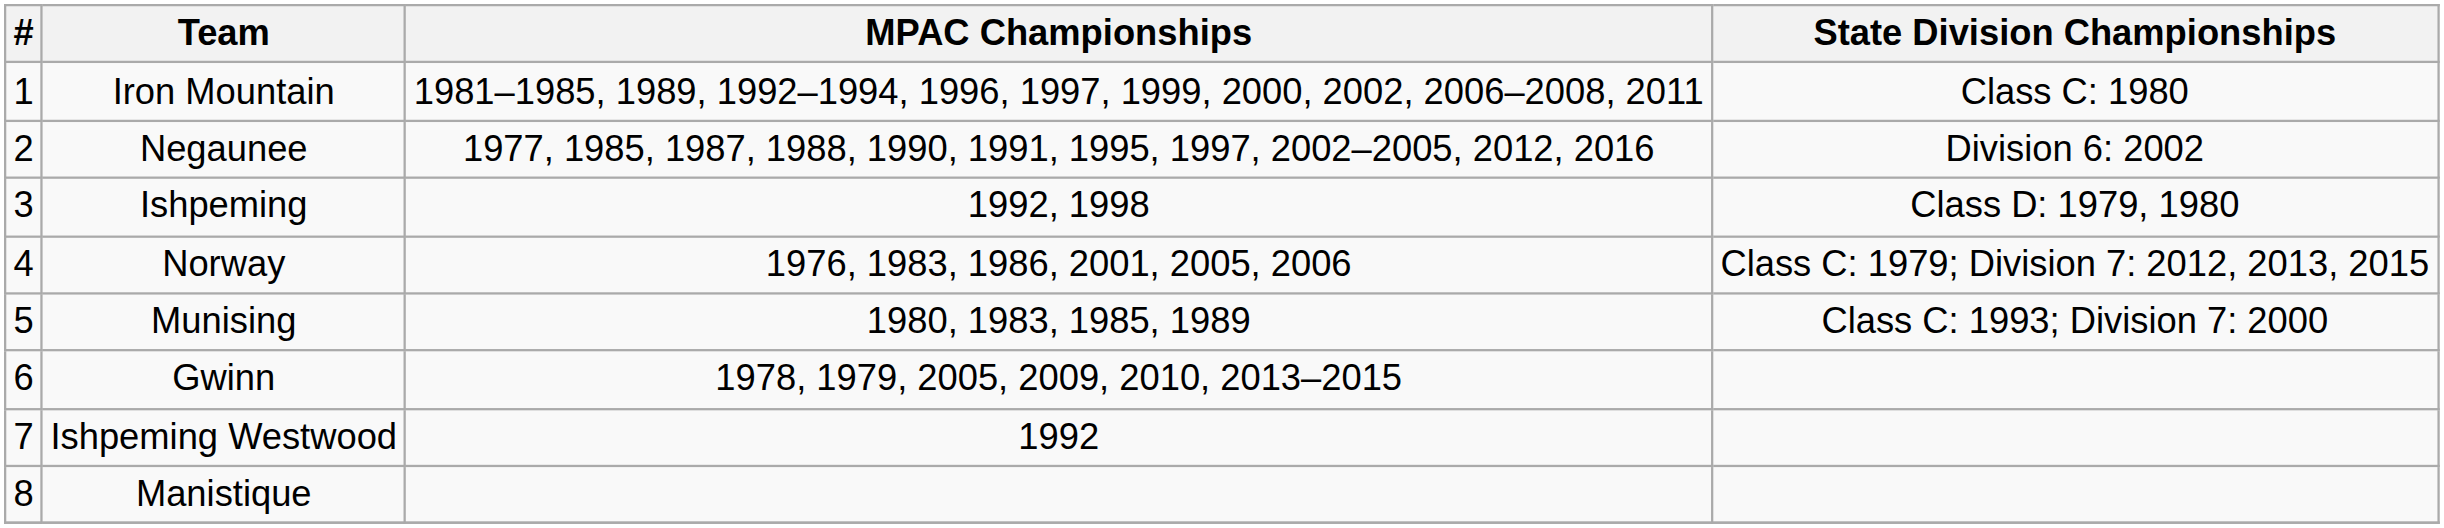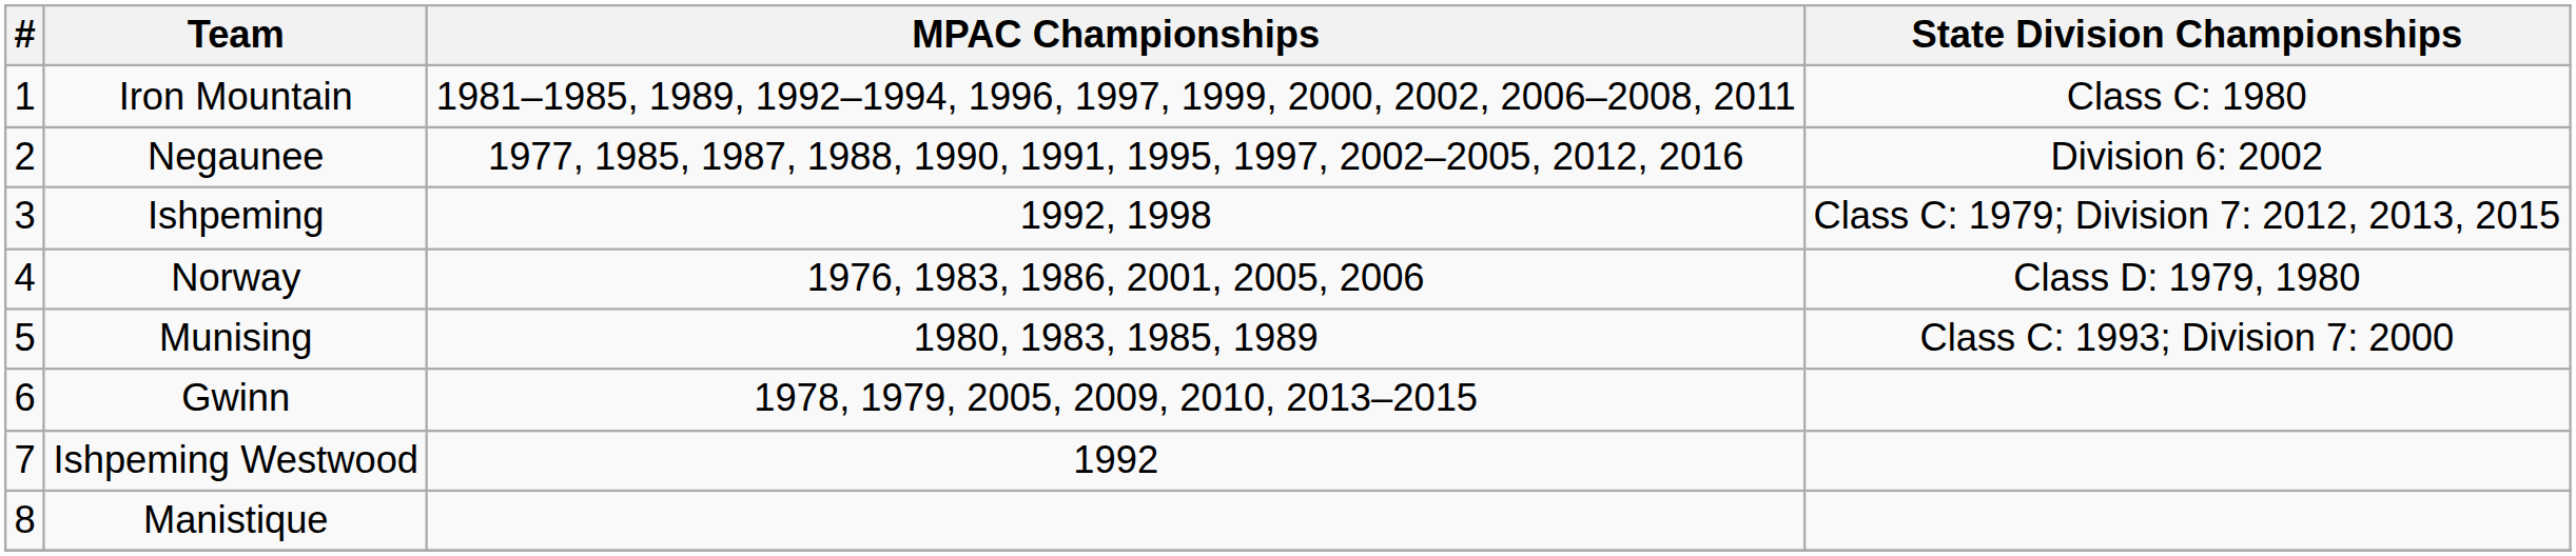Ishpeming | State Division Championships: Class D: 1979, 1980 -> Class C: 1979; Division 7: 2012, 2013, 2015
Norway | State Division Championships: Class C: 1979; Division 7: 2012, 2013, 2015 -> Class D: 1979, 1980
